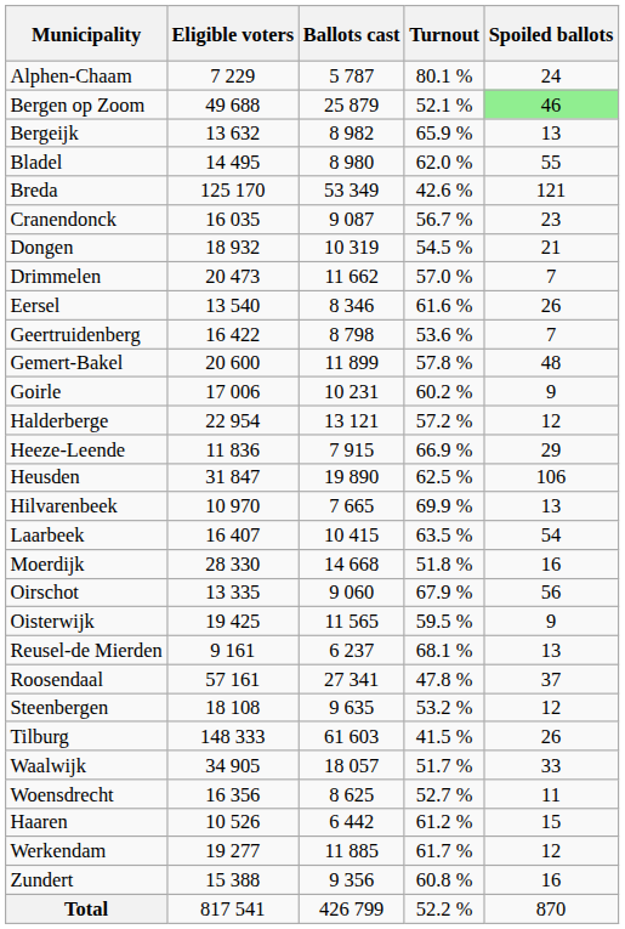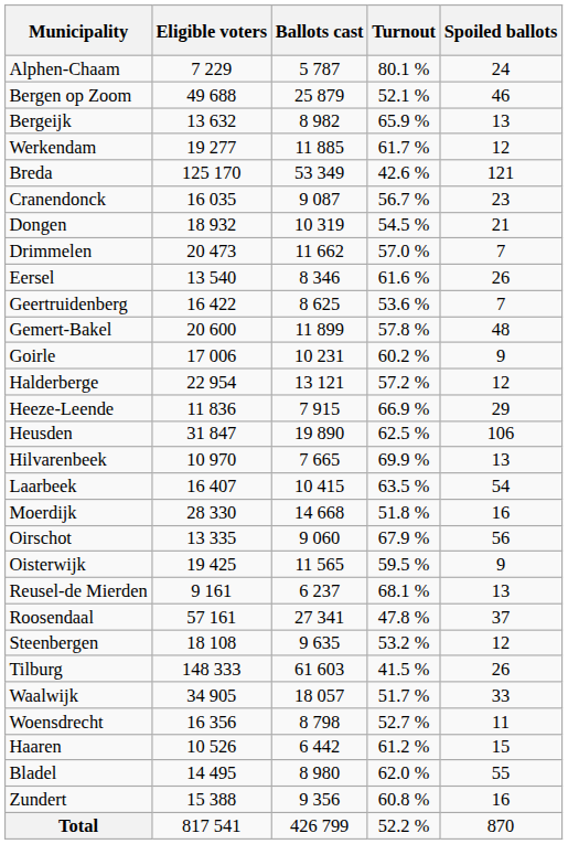Bergen op Zoom | Spoiled ballots: lightgreen background -> no background
rows swapped: Bladel <-> Werkendam
Geertruidenberg | Ballots cast: 8 798 -> 8 625
Woensdrecht | Ballots cast: 8 625 -> 8 798
